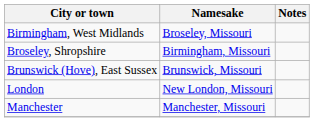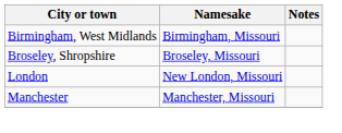Birmingham, West Midlands | Namesake: Broseley, Missouri -> Birmingham, Missouri
Broseley, Shropshire | Namesake: Birmingham, Missouri -> Broseley, Missouri
- row: Brunswick (Hove), East Sussex | Brunswick, Missouri
